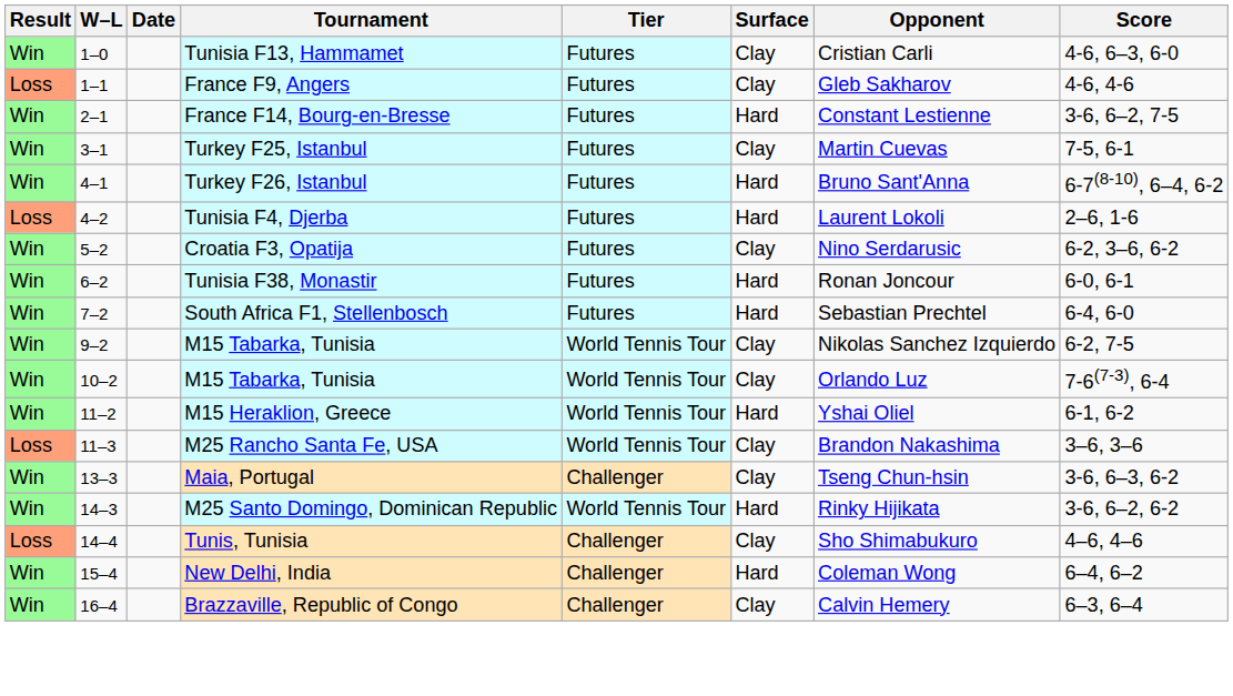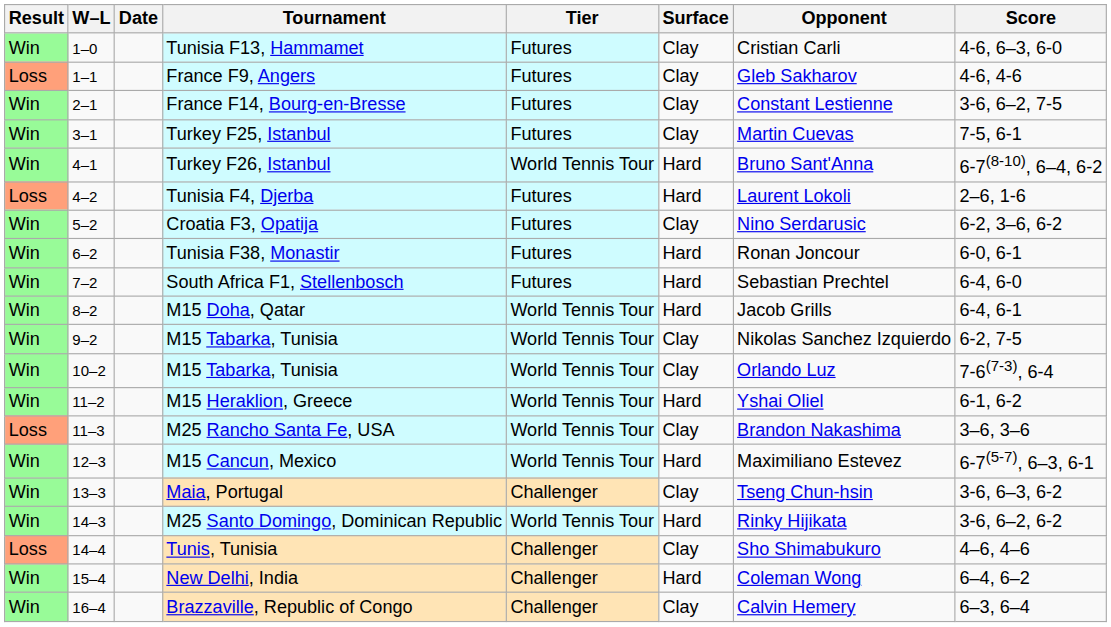France F14, Bourg-en-Bresse | Surface: Hard -> Clay
Turkey F26, Istanbul | Tier: Futures -> World Tennis Tour
+ row: Win | 8–2 | M15 Doha, Qatar | World Tennis Tour | Hard | Jacob Grills | 6-4, 6-1
+ row: Win | 12–3 | M15 Cancun, Mexico | World Tennis Tour | Hard | Maximiliano Estevez | 6-7(5-7), 6–3, 6-1
